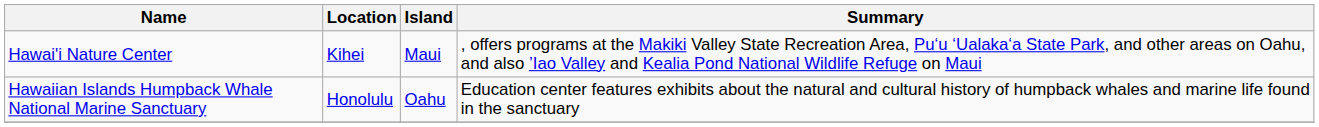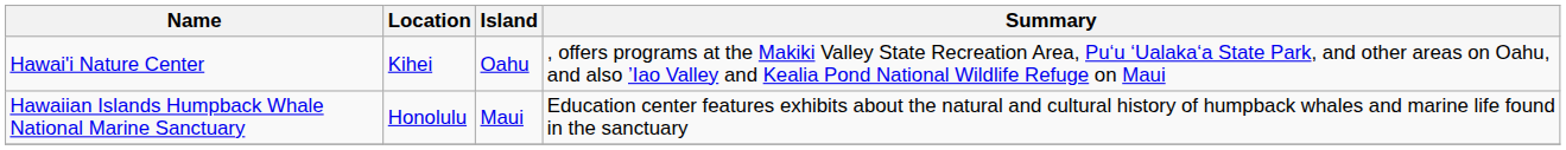Hawai'i Nature Center | Island: Maui -> Oahu
Hawaiian Islands Humpback Whale National Marine Sanctuary | Island: Oahu -> Maui
